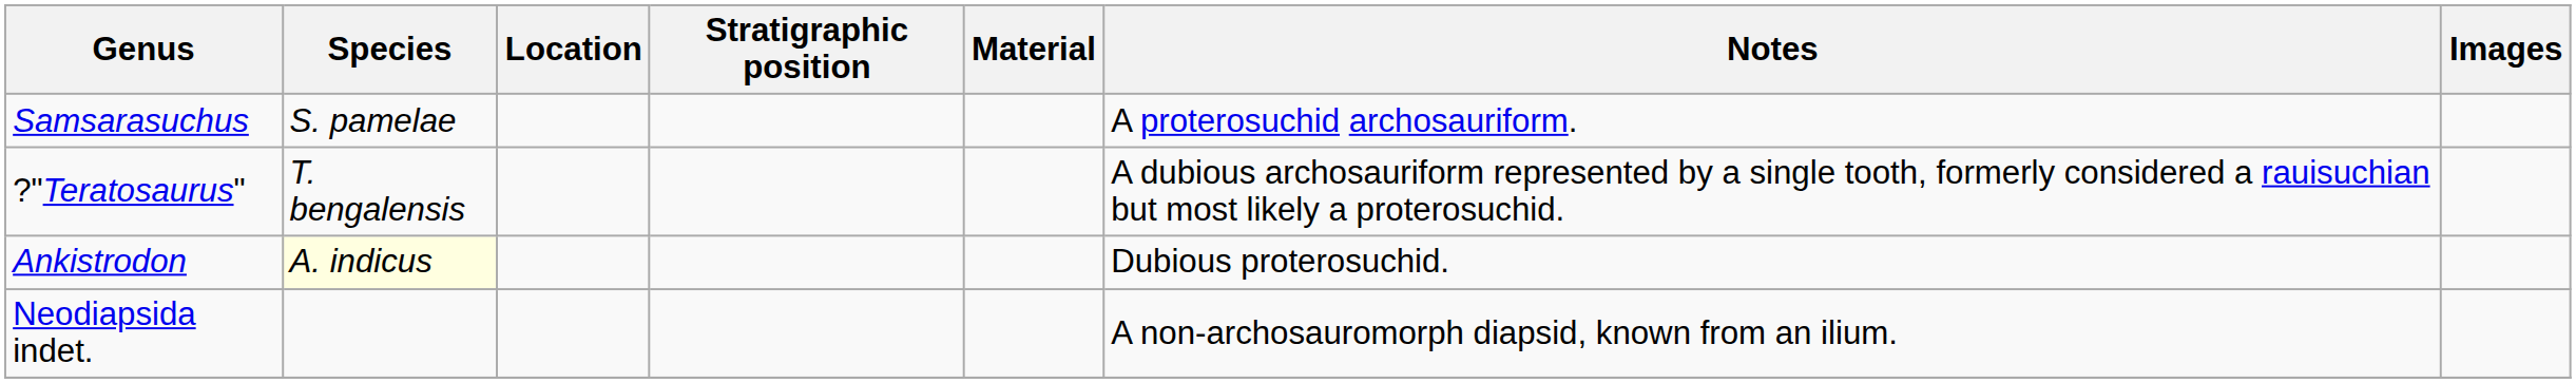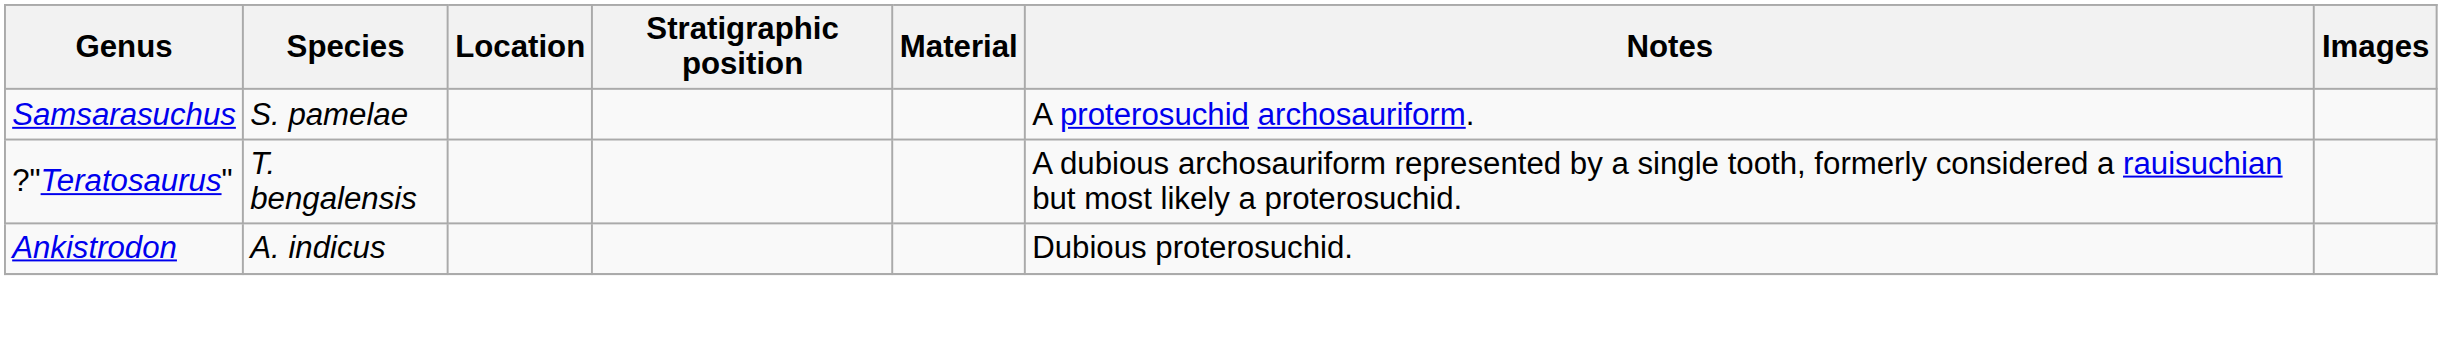Ankistrodon | Species: lightyellow background -> no background
- row: Neodiapsida indet. | A non-archosauromorph diapsid, known from an ilium.
